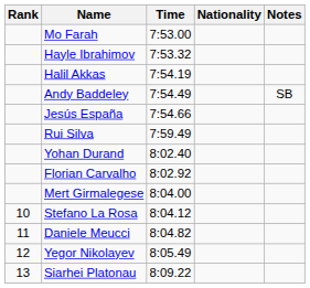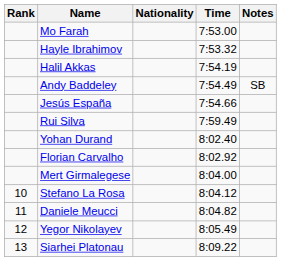columns swapped: Nationality <-> Time
